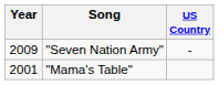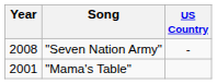"Seven Nation Army" | Year: 2009 -> 2008
